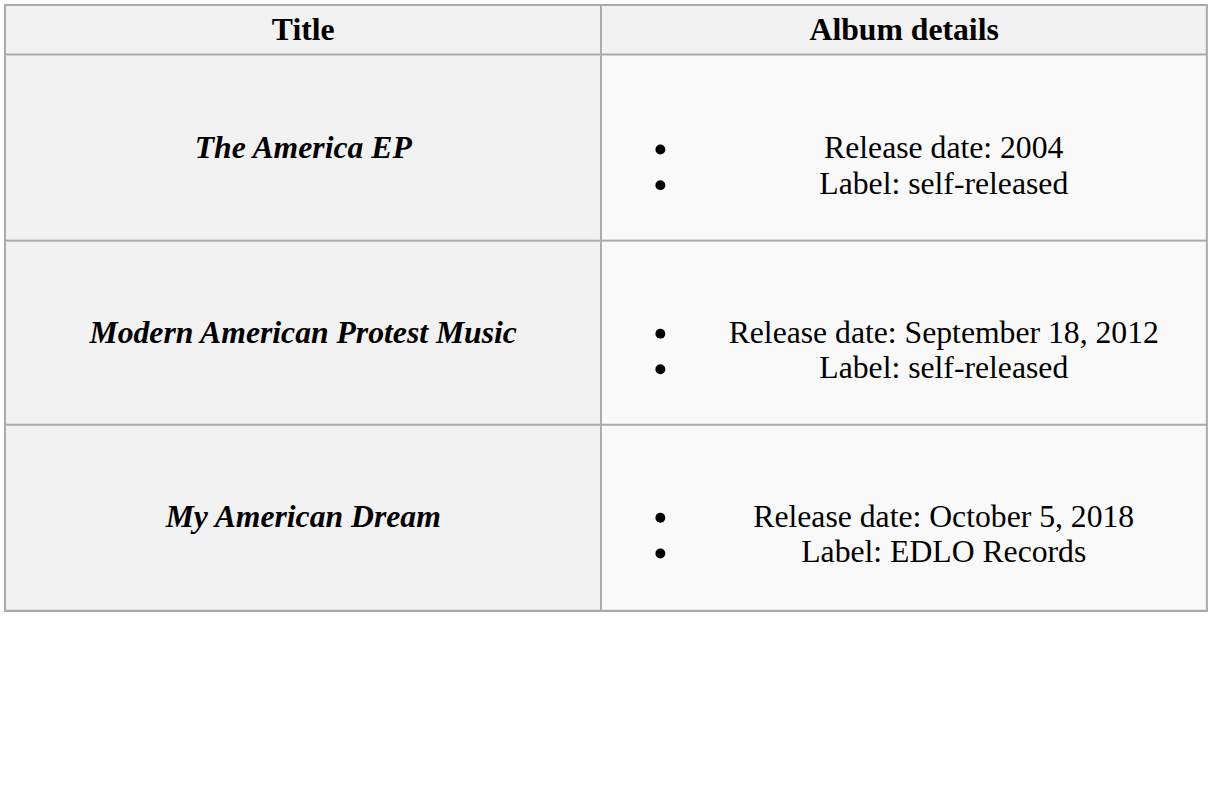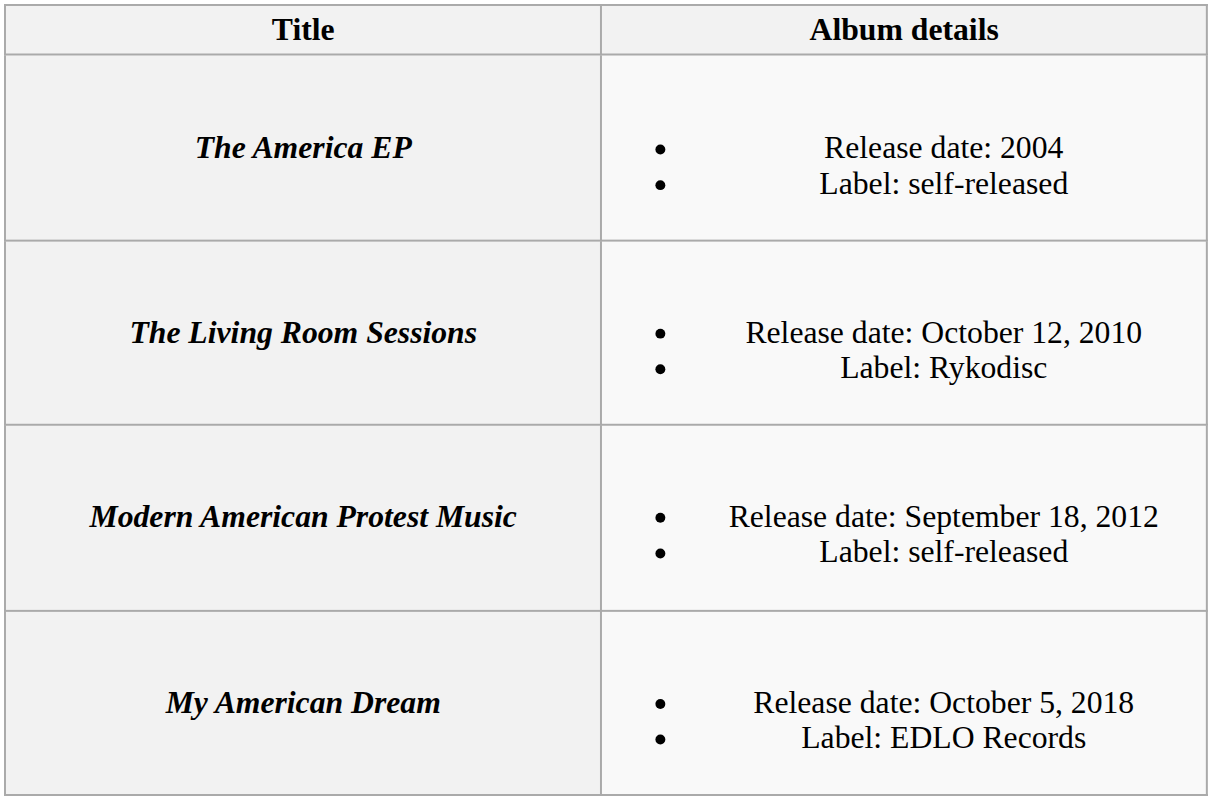+ row: The Living Room Sessions | Release date: October 12, 2010 Label: Rykodisc
